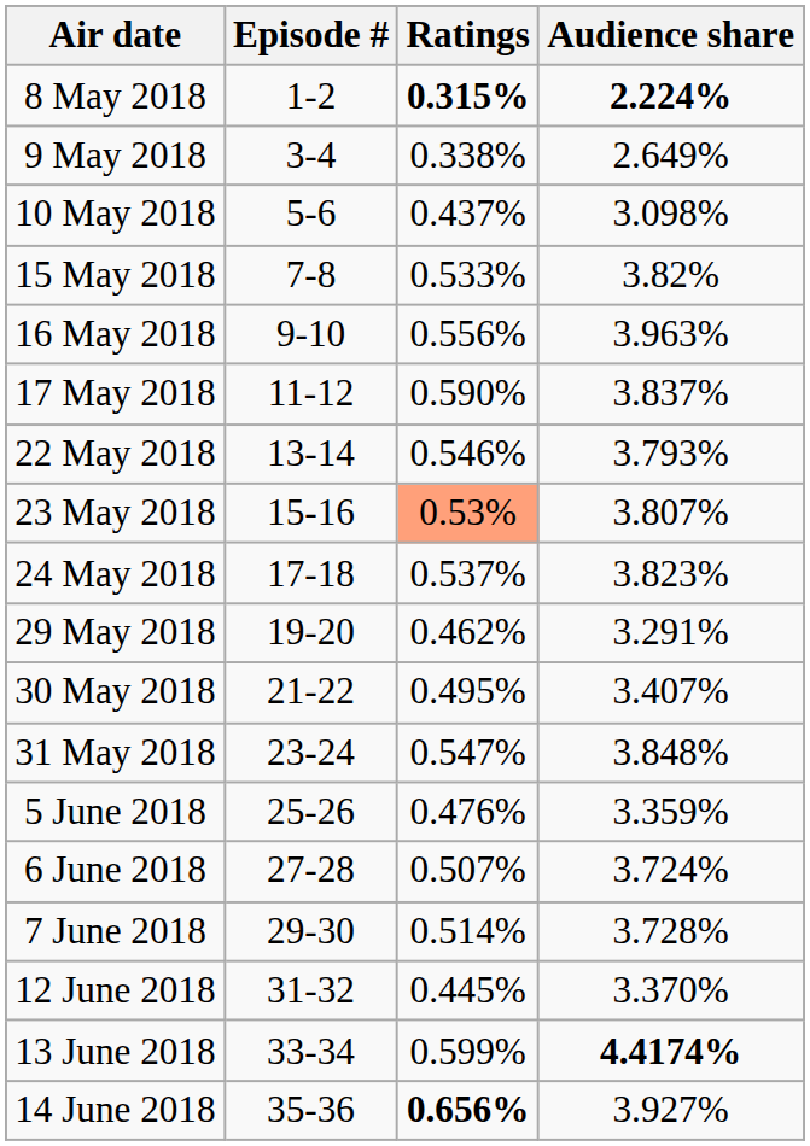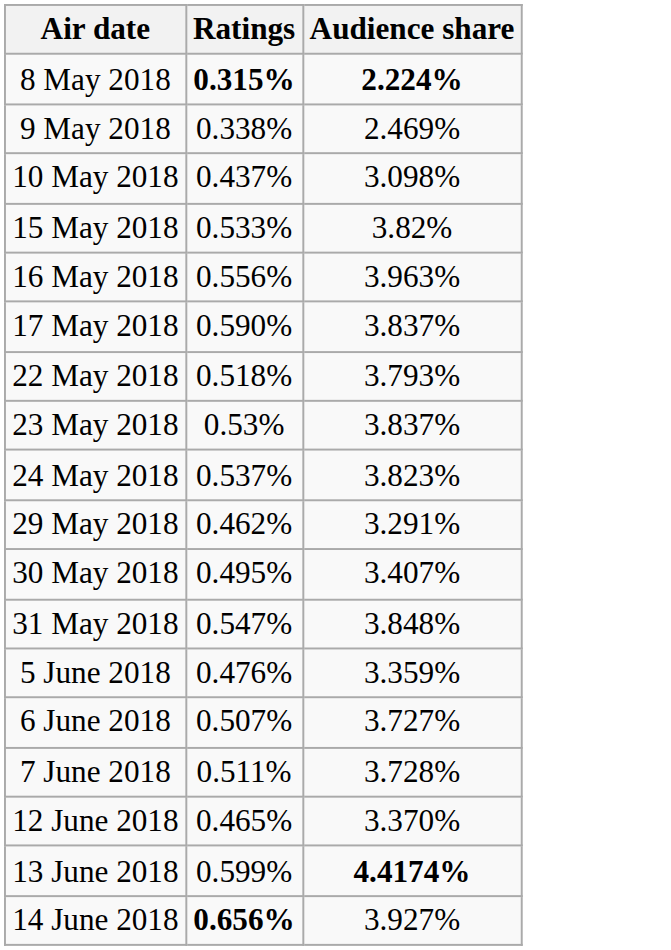- column: Episode # | 1-2 | 3-4 | 5-6 | 7-8 | 9-10 | 11-12 | 13-14 | 15-16 | 17-18 | 19-20 | 21-22 | 23-24 | 25-26 | 27-28 | 29-30 | 31-32 | 33-34 | 35-36
9 May 2018 | Audience share: 2.649% -> 2.469%
22 May 2018 | Ratings: 0.546% -> 0.518%
23 May 2018 | Ratings: lightsalmon background -> no background
23 May 2018 | Audience share: 3.807% -> 3.837%
6 June 2018 | Audience share: 3.724% -> 3.727%
7 June 2018 | Ratings: 0.514% -> 0.511%
12 June 2018 | Ratings: 0.445% -> 0.465%
